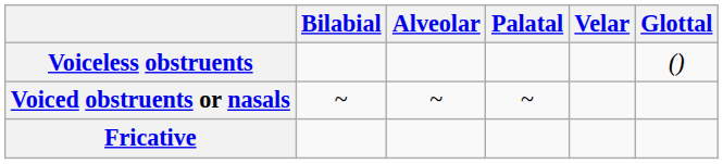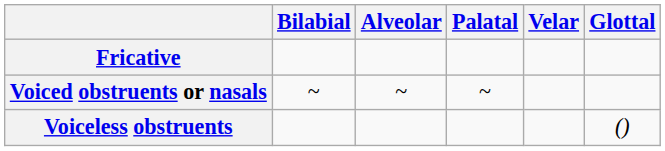rows swapped: Voiceless obstruents <-> Fricative
